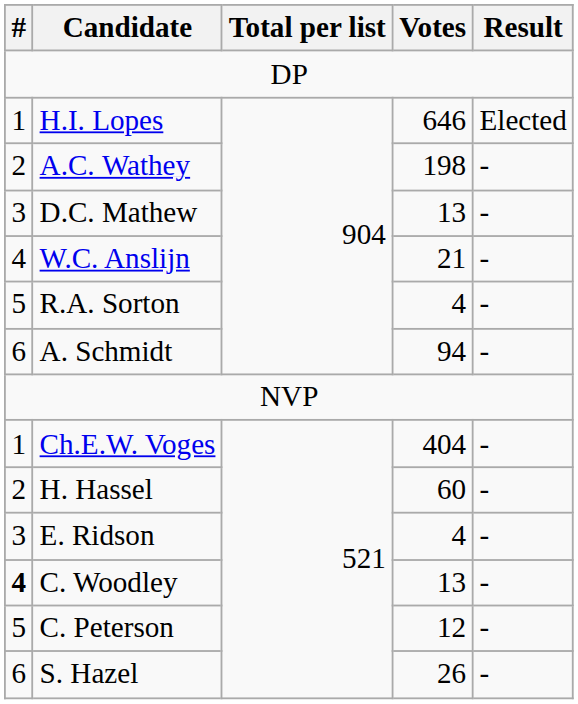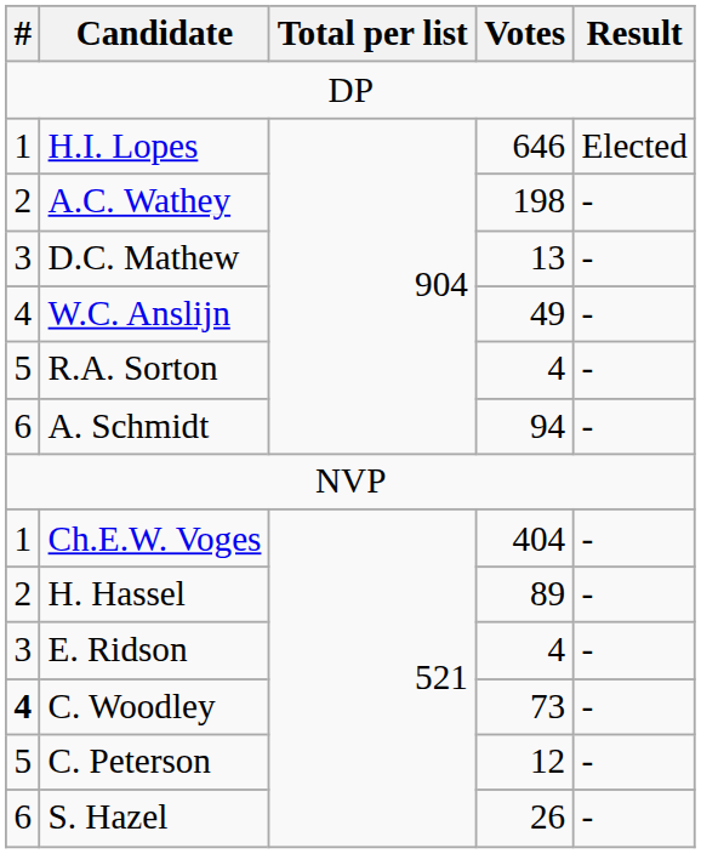W.C. Anslijn | Votes: 21 -> 49
H. Hassel | Votes: 60 -> 89
C. Woodley | Votes: 13 -> 73
